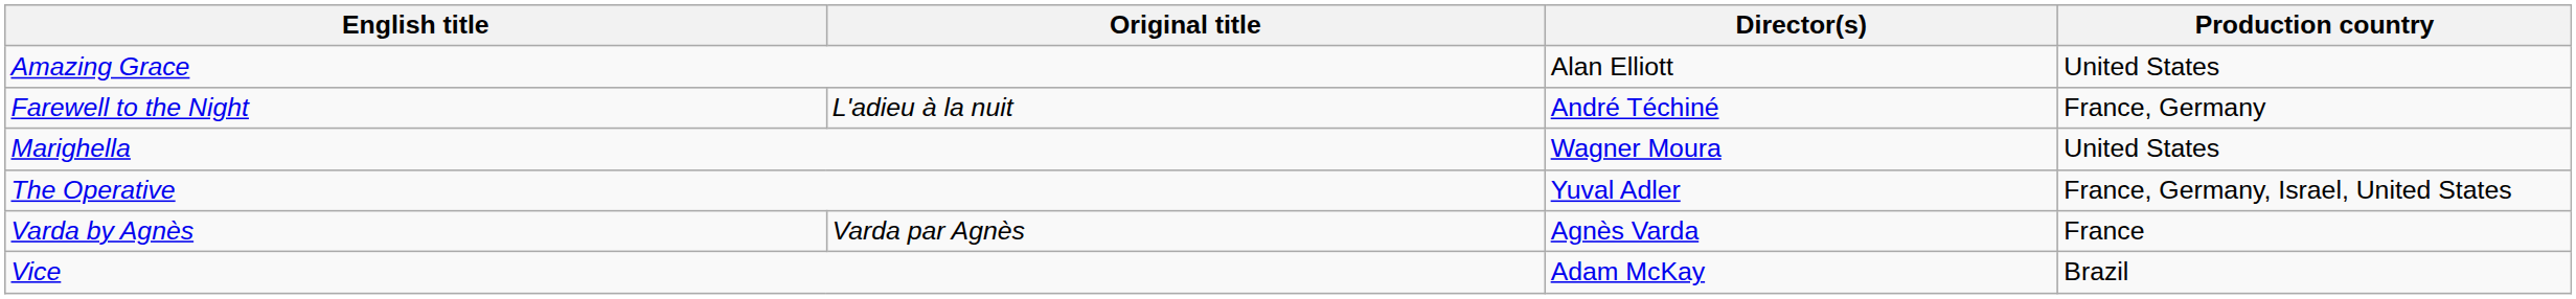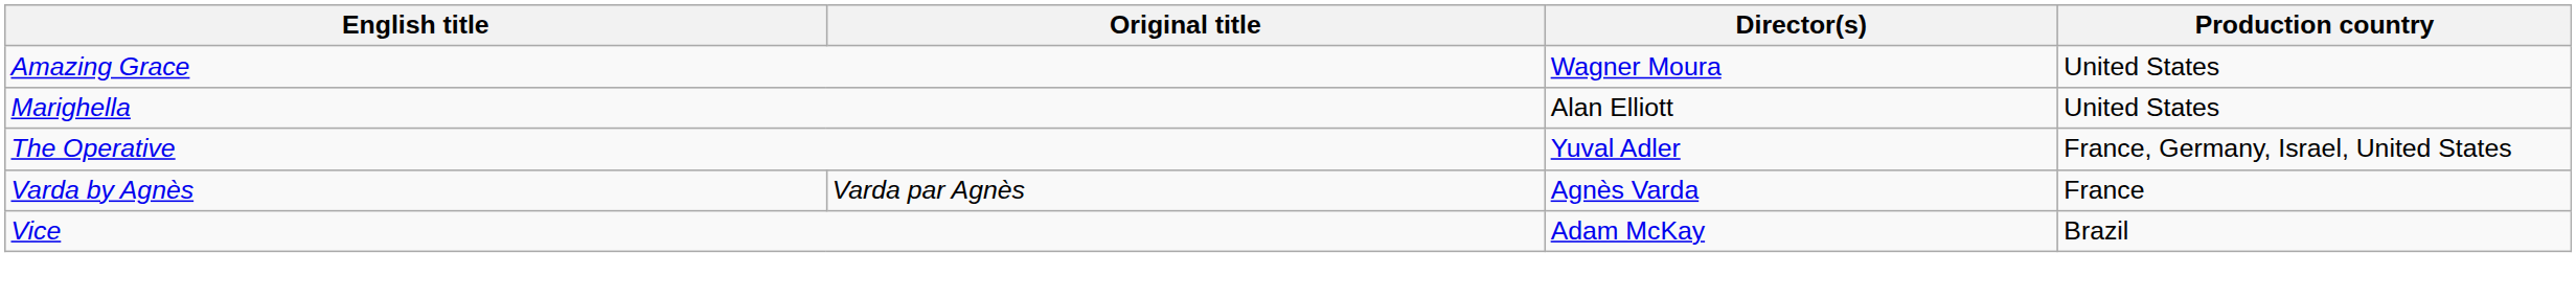Amazing Grace | Director(s): Alan Elliott -> Wagner Moura
- row: Farewell to the Night | L'adieu à la nuit | André Téchiné | France, Germany
Marighella | Director(s): Wagner Moura -> Alan Elliott
